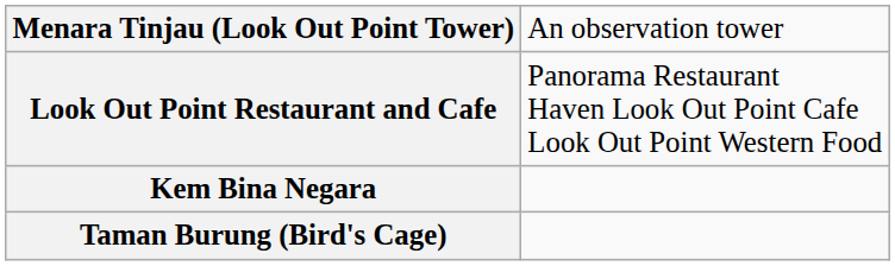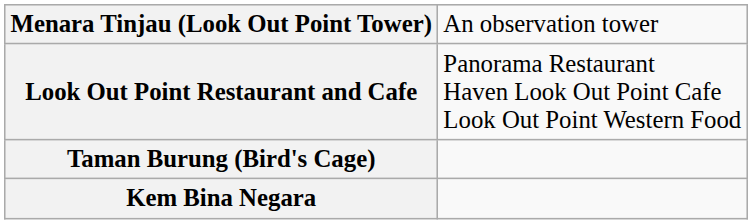rows swapped: Kem Bina Negara <-> Taman Burung (Bird's Cage)
